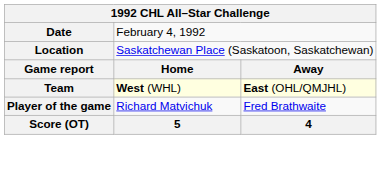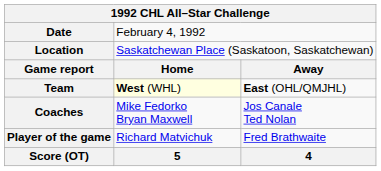Team | column 3: lightyellow background -> no background
+ row: Coaches | Mike Fedorko Bryan Maxwell | Jos Canale Ted Nolan
